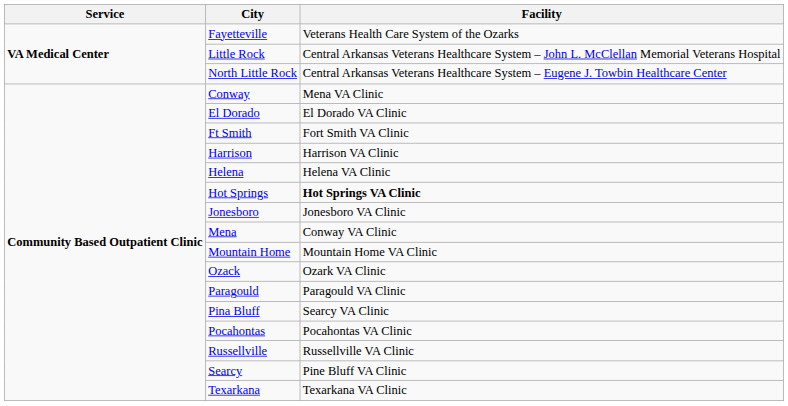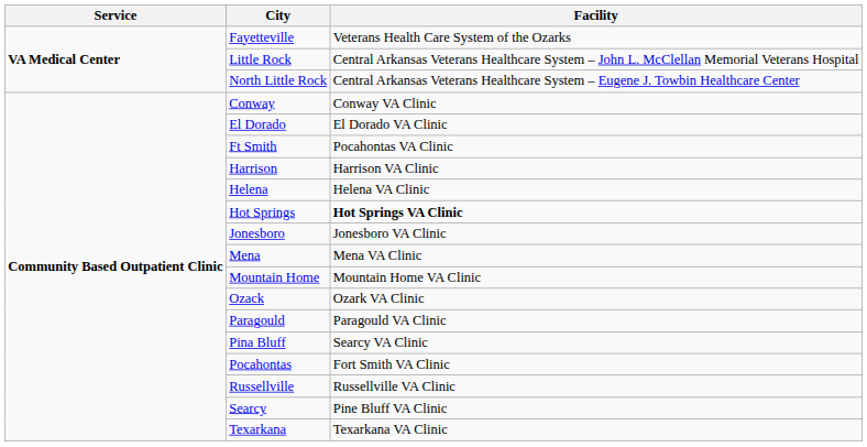Conway | Facility: Mena VA Clinic -> Conway VA Clinic
Ft Smith | Facility: Fort Smith VA Clinic -> Pocahontas VA Clinic
Mena | Facility: Conway VA Clinic -> Mena VA Clinic
Pocahontas | Facility: Pocahontas VA Clinic -> Fort Smith VA Clinic
